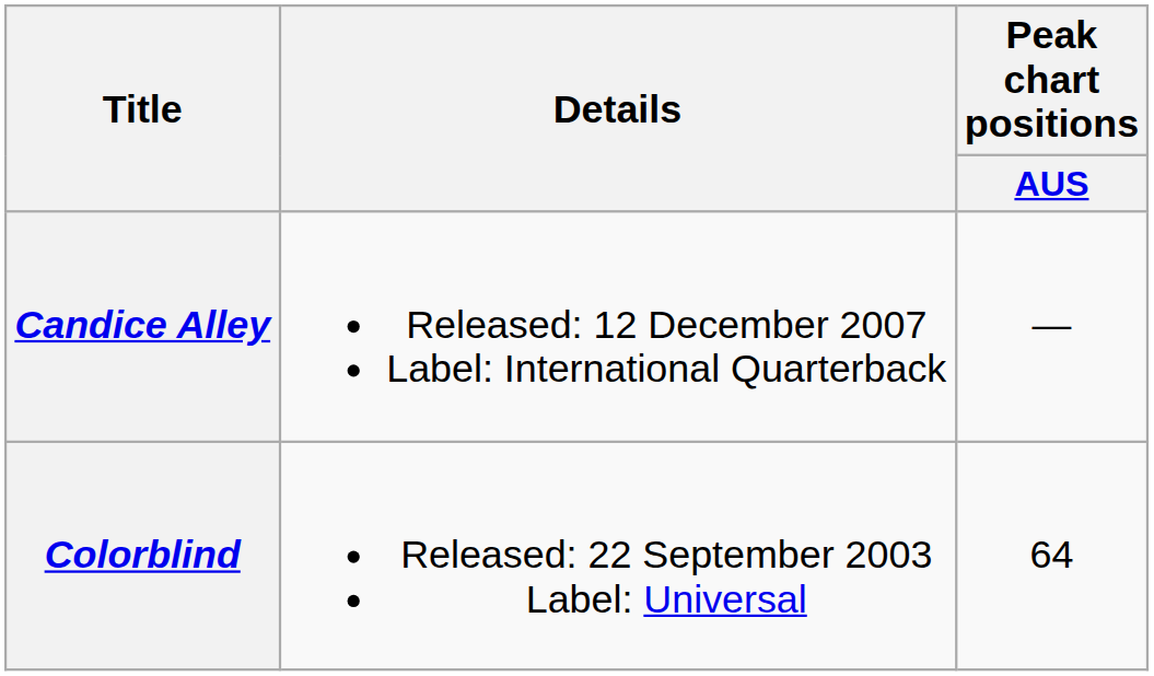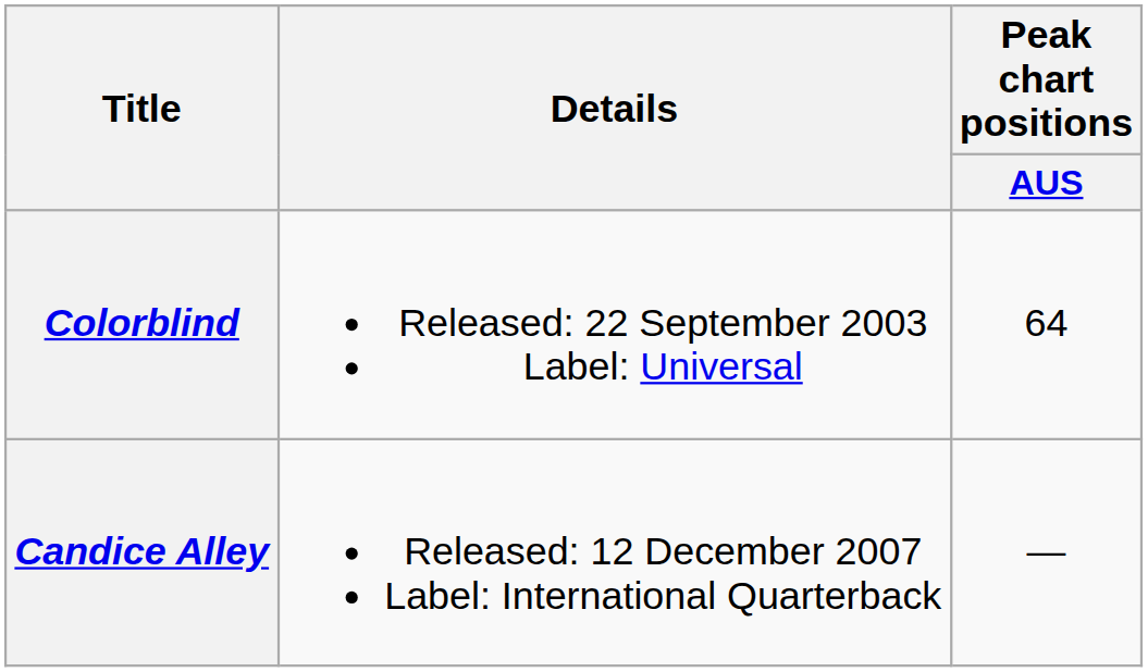rows swapped: Colorblind <-> Candice Alley
